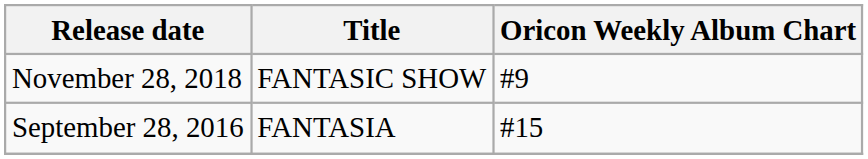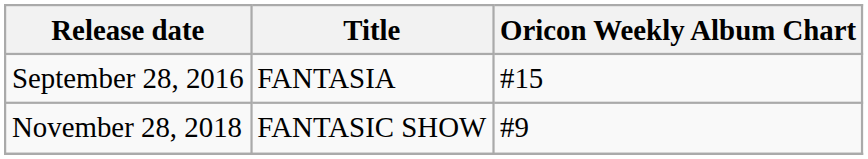rows swapped: September 28, 2016 <-> November 28, 2018
